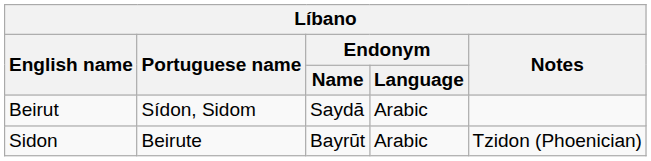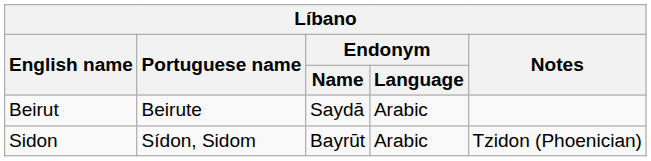Beirut | Portuguese name: Sídon, Sidom -> Beirute
Sidon | Portuguese name: Beirute -> Sídon, Sidom
